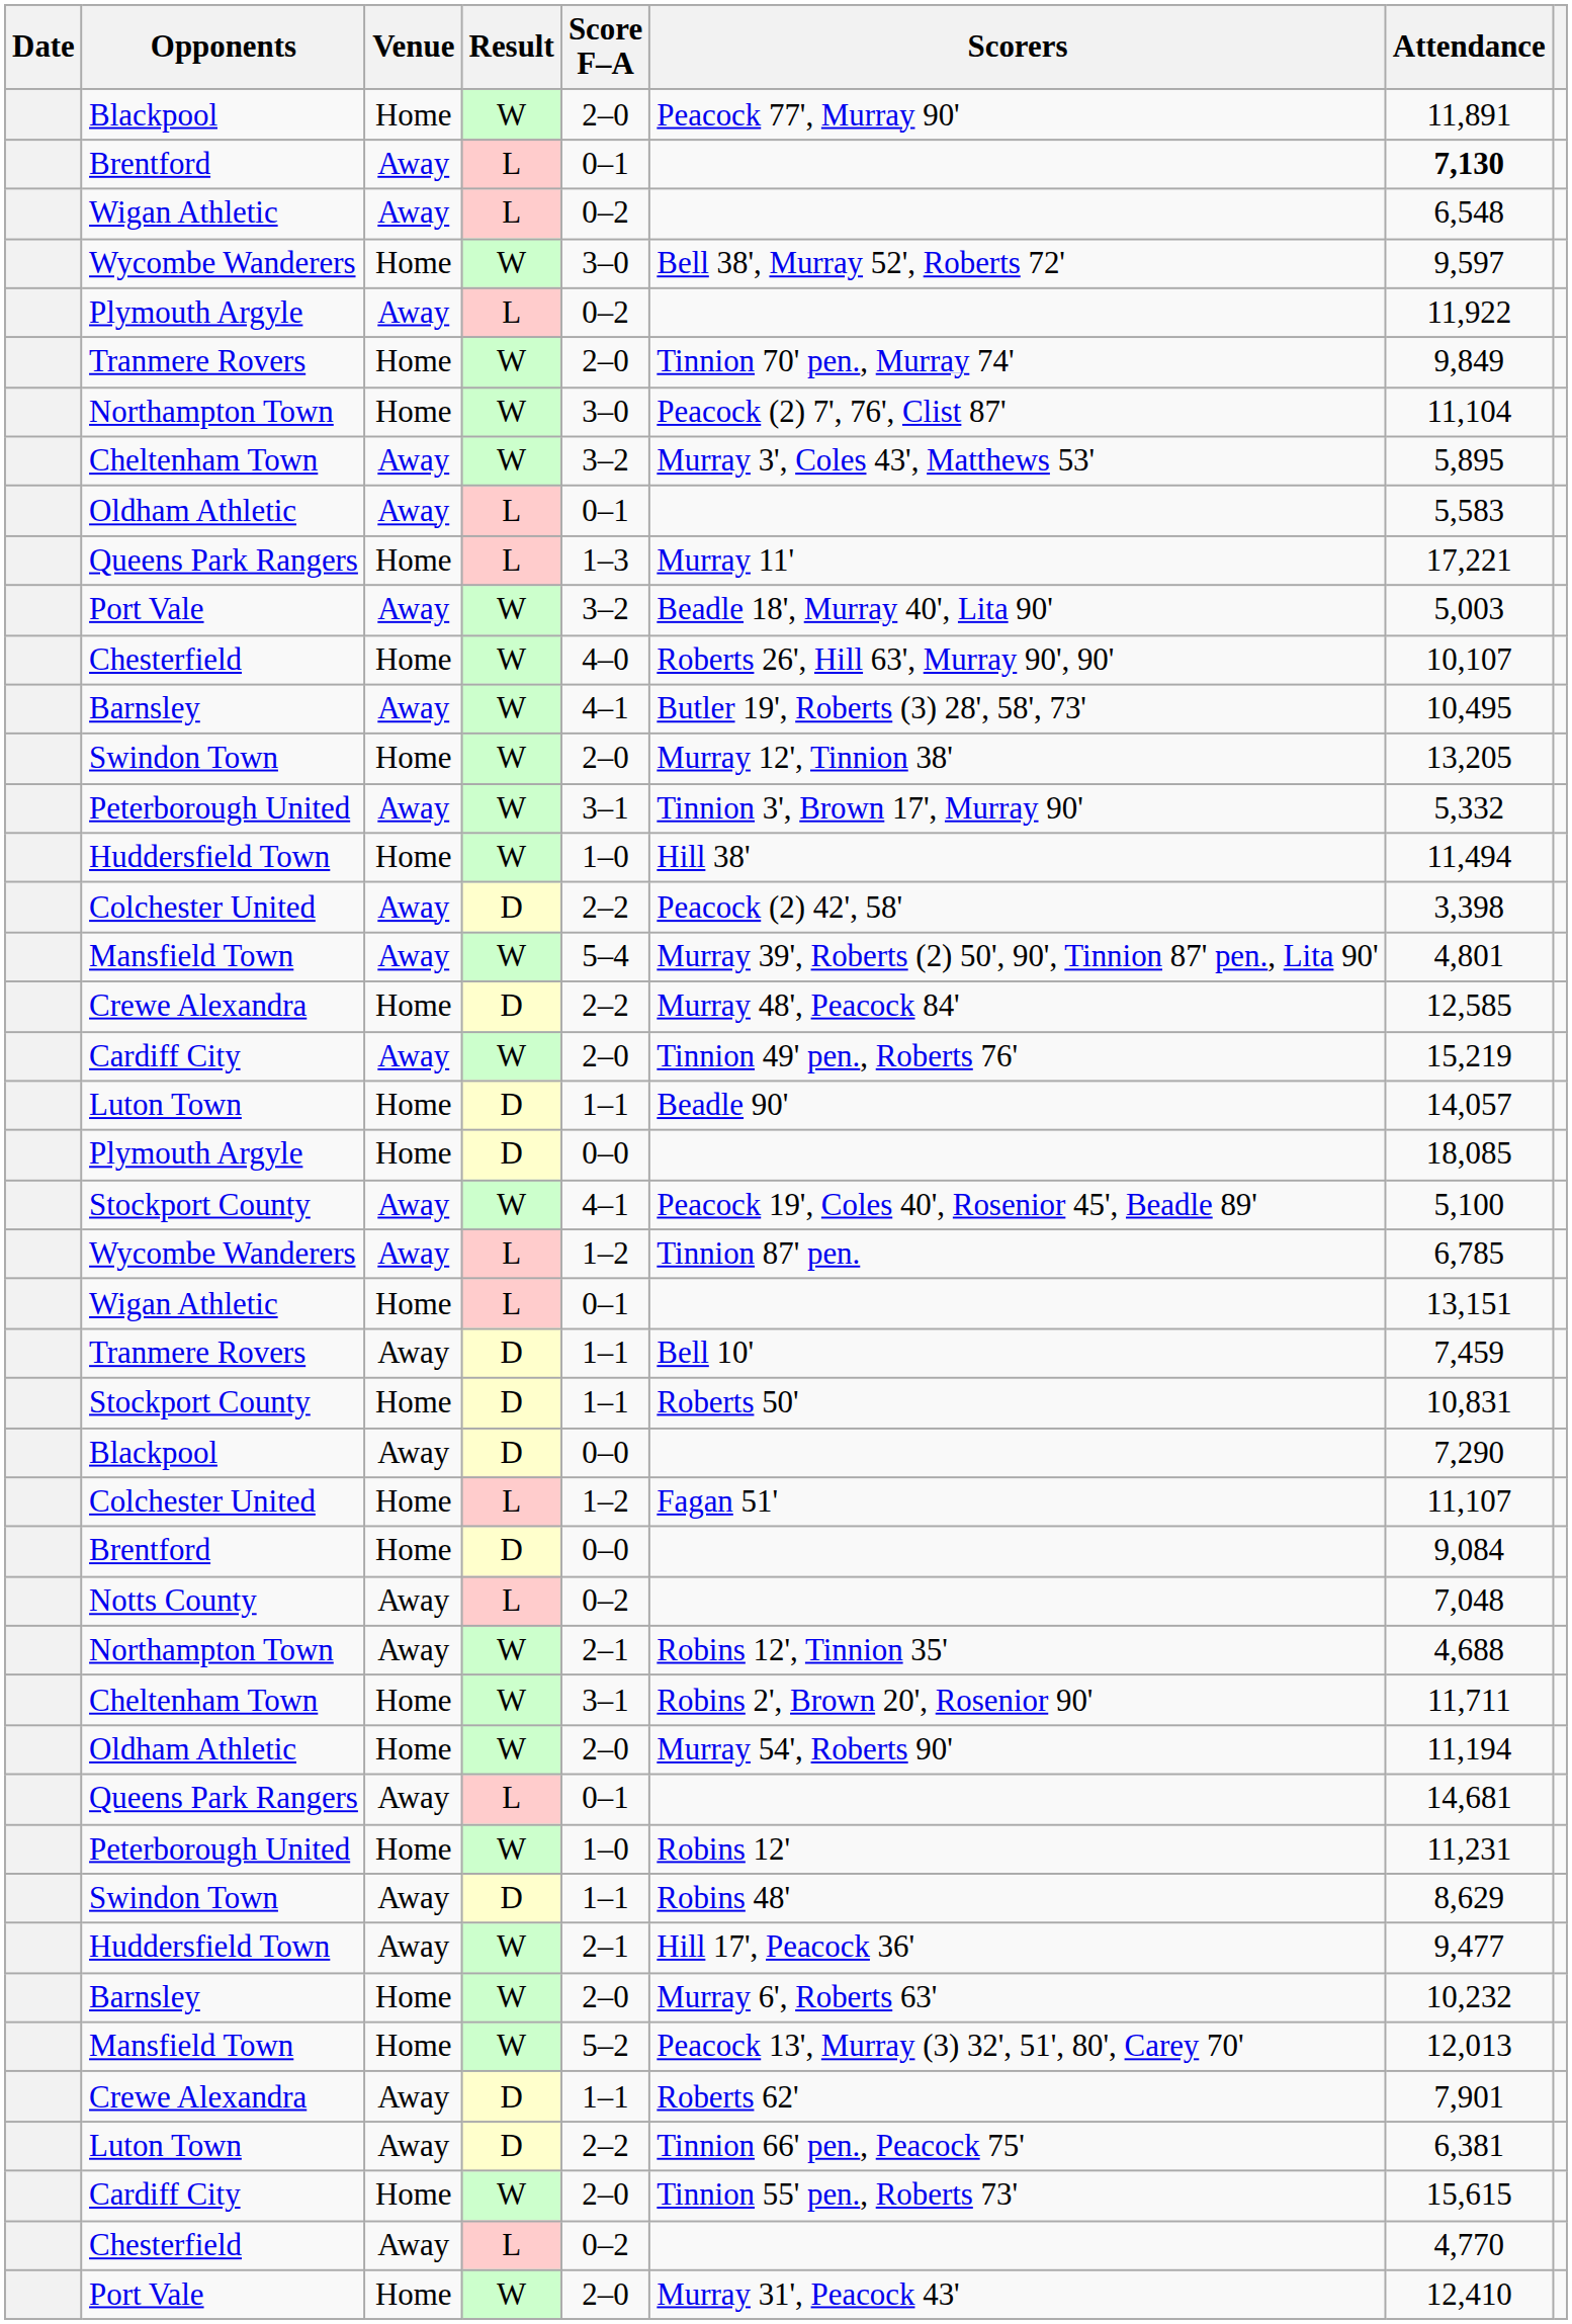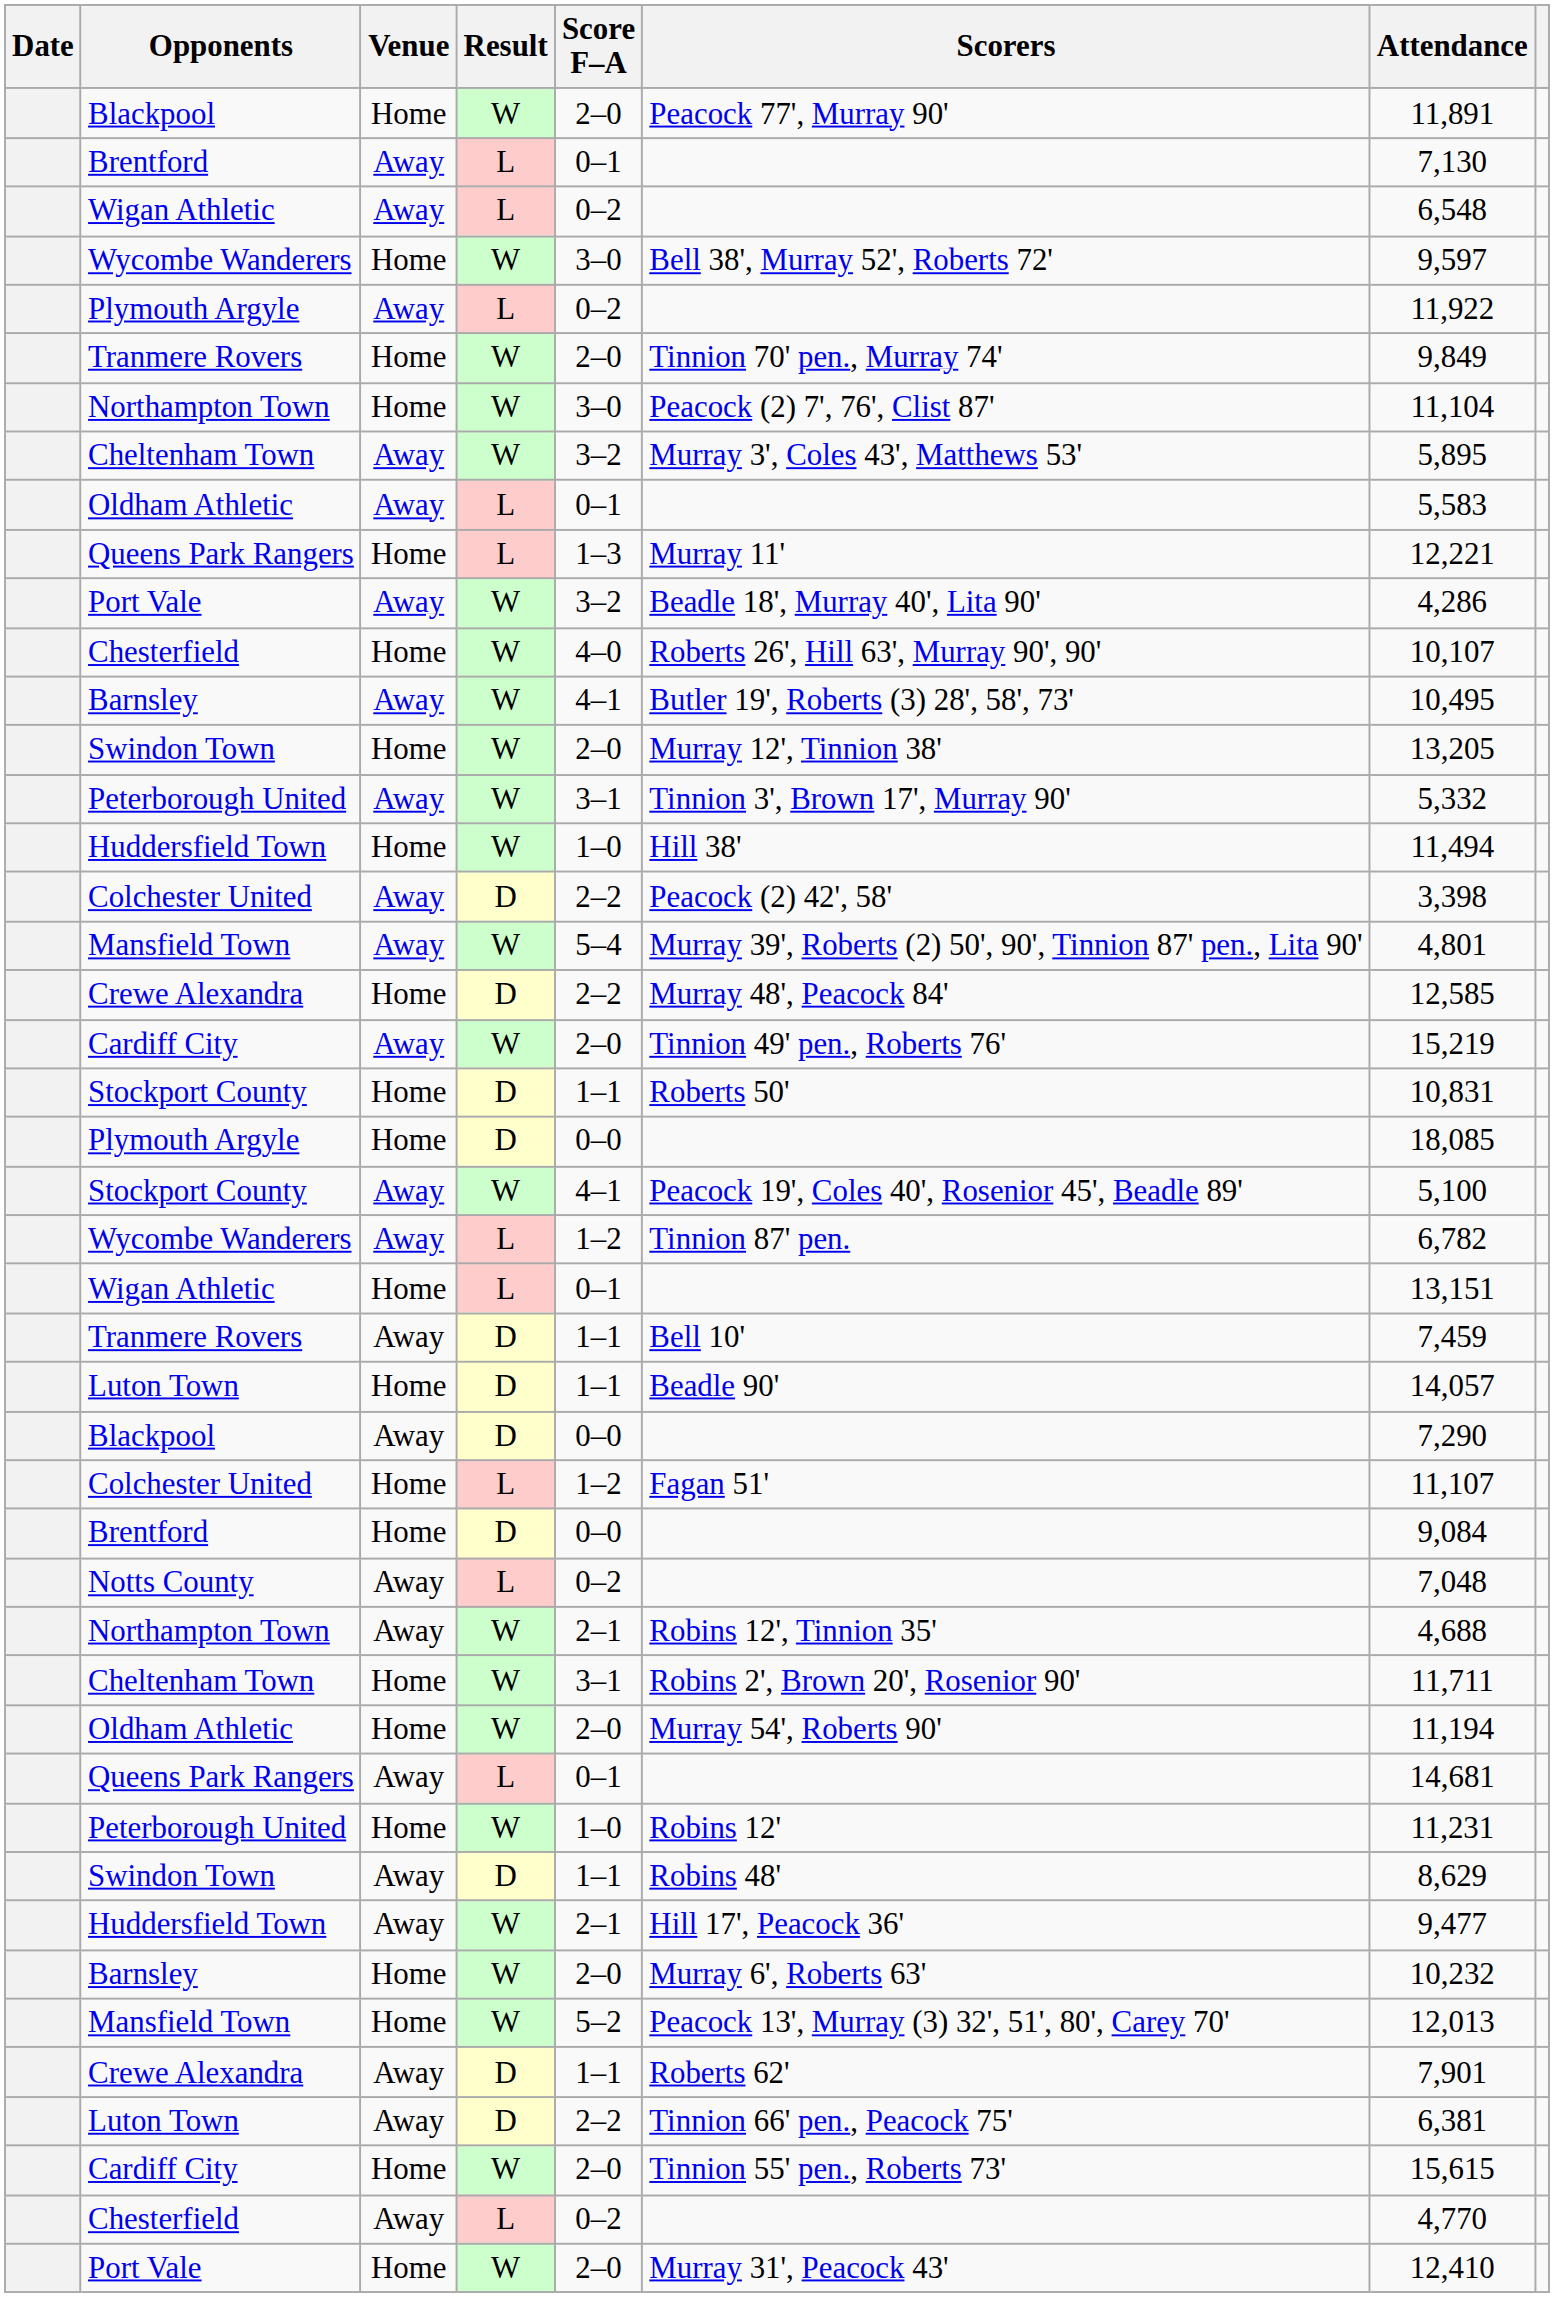Brentford / Away | Attendance: bold -> normal
Queens Park Rangers / Home | Attendance: 17,221 -> 12,221
Port Vale / Away | Attendance: 5,003 -> 4,286
rows swapped: Luton Town / Home <-> Stockport County / Home
Wycombe Wanderers / Away | Attendance: 6,785 -> 6,782
